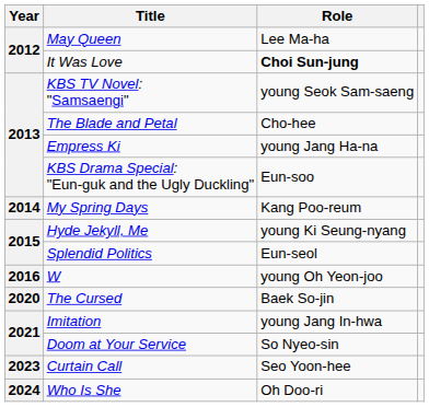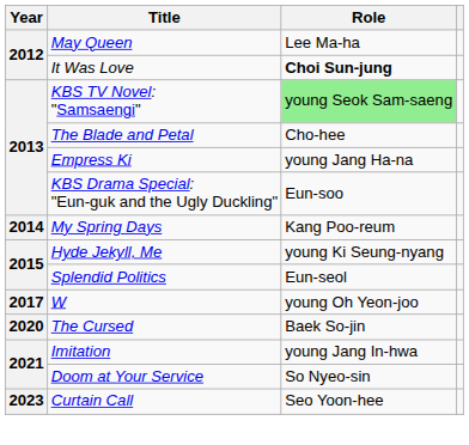KBS TV Novel: "Samsaengi" | Role: no background -> lightgreen background
W | Year: 2016 -> 2017
- row: 2024 | Who Is She | Oh Doo-ri
